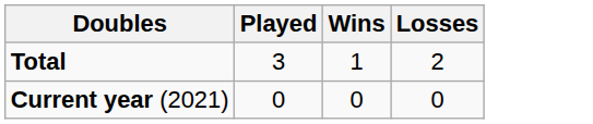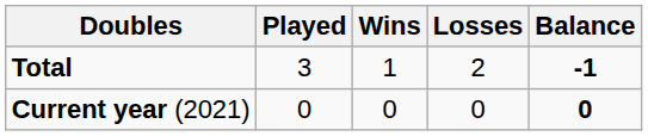+ column: Balance | -1 | 0
